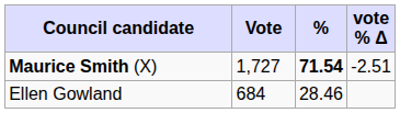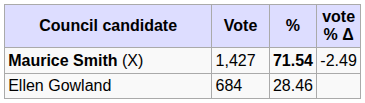Maurice Smith (X) | Vote: 1,727 -> 1,427
Maurice Smith (X) | vote % Δ: -2.51 -> -2.49
